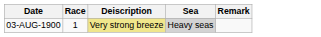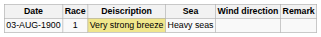+ column: Wind direction
03-AUG-1900 | Sea: lightgrey background -> no background
